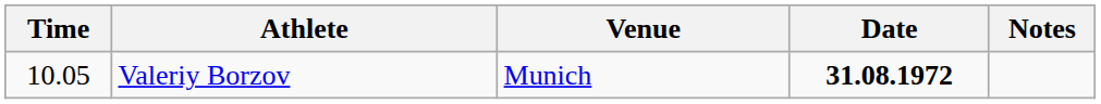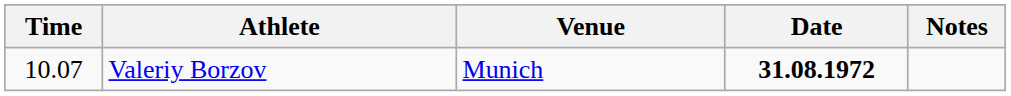Valeriy Borzov | Time: 10.05 -> 10.07
